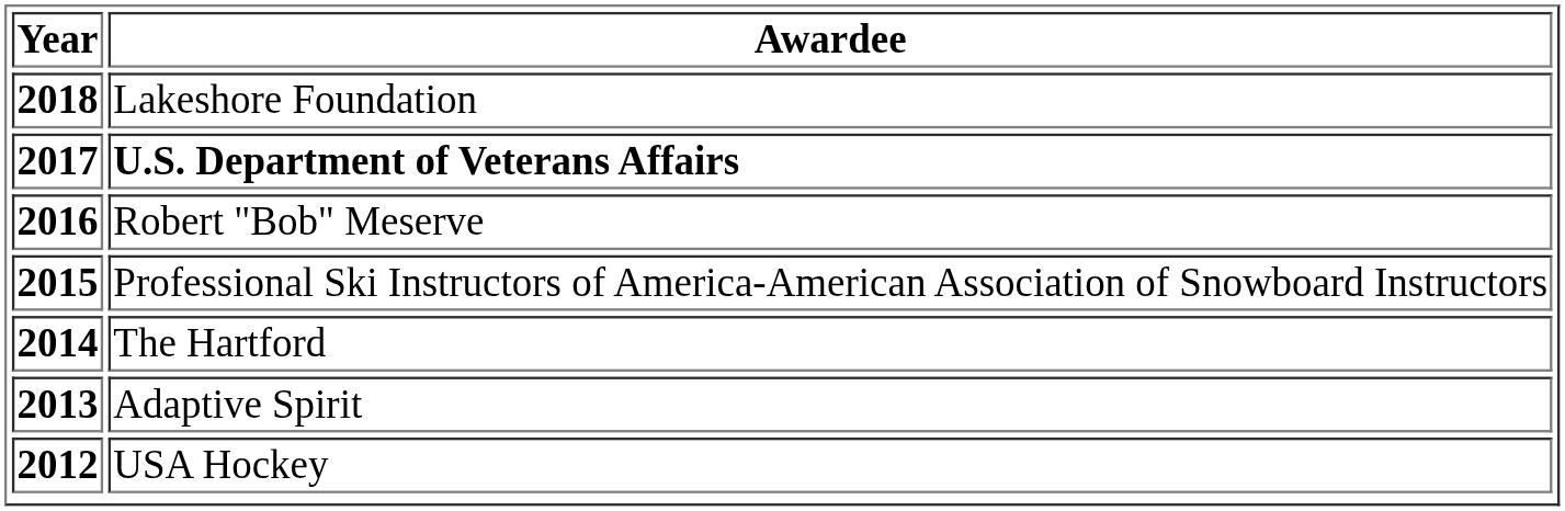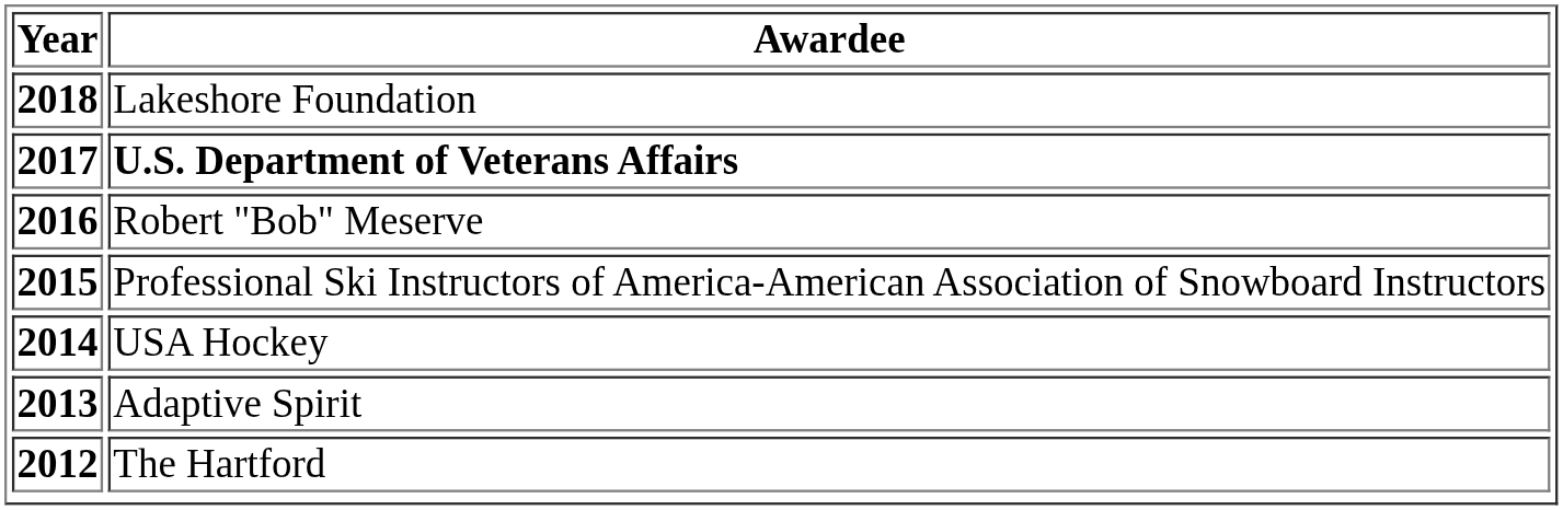2014 | Awardee: The Hartford -> USA Hockey
2012 | Awardee: USA Hockey -> The Hartford
